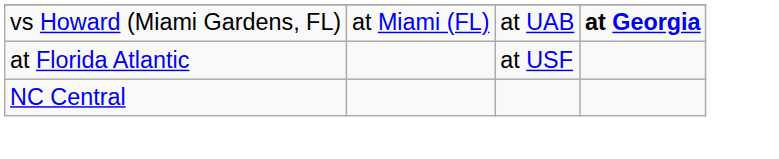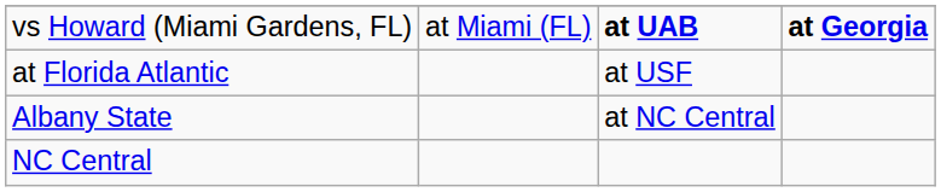vs Howard (Miami Gardens, FL) | column 3: normal -> bold
+ row: Albany State | at NC Central
